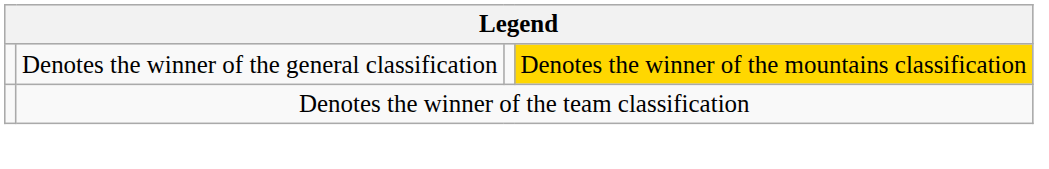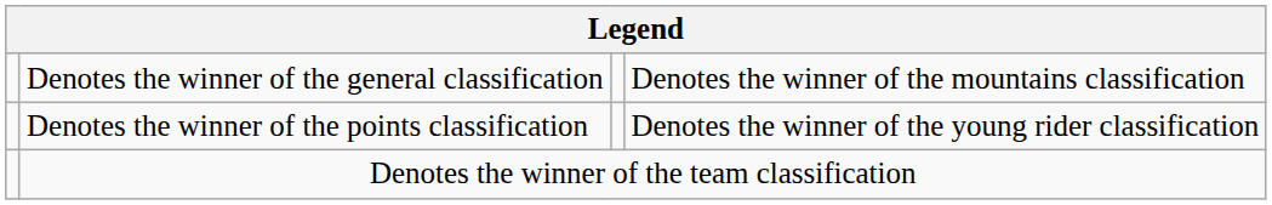Denotes the winner of the general classification | column 4: gold background -> no background
+ row: Denotes the winner of the points classification | Denotes the winner of the young rider classification
